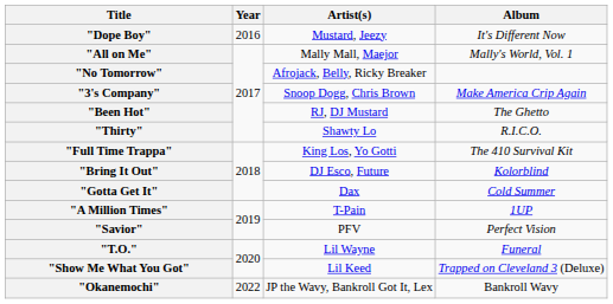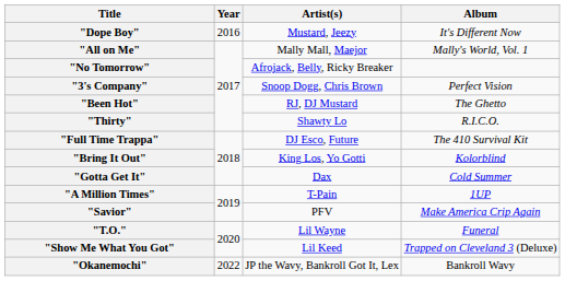"3's Company" | Album: Make America Crip Again -> Perfect Vision
"Full Time Trappa" | Artist(s): King Los, Yo Gotti -> DJ Esco, Future
"Bring It Out" | Artist(s): DJ Esco, Future -> King Los, Yo Gotti
"Savior" | Album: Perfect Vision -> Make America Crip Again
